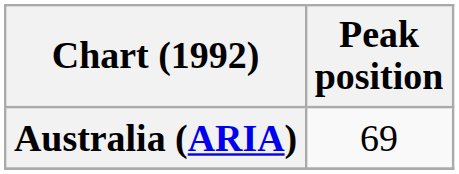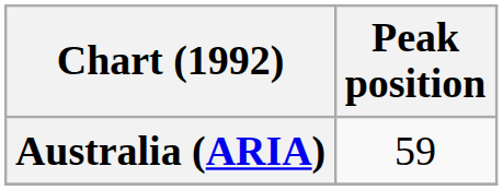Australia (ARIA) | Peak position: 69 -> 59
